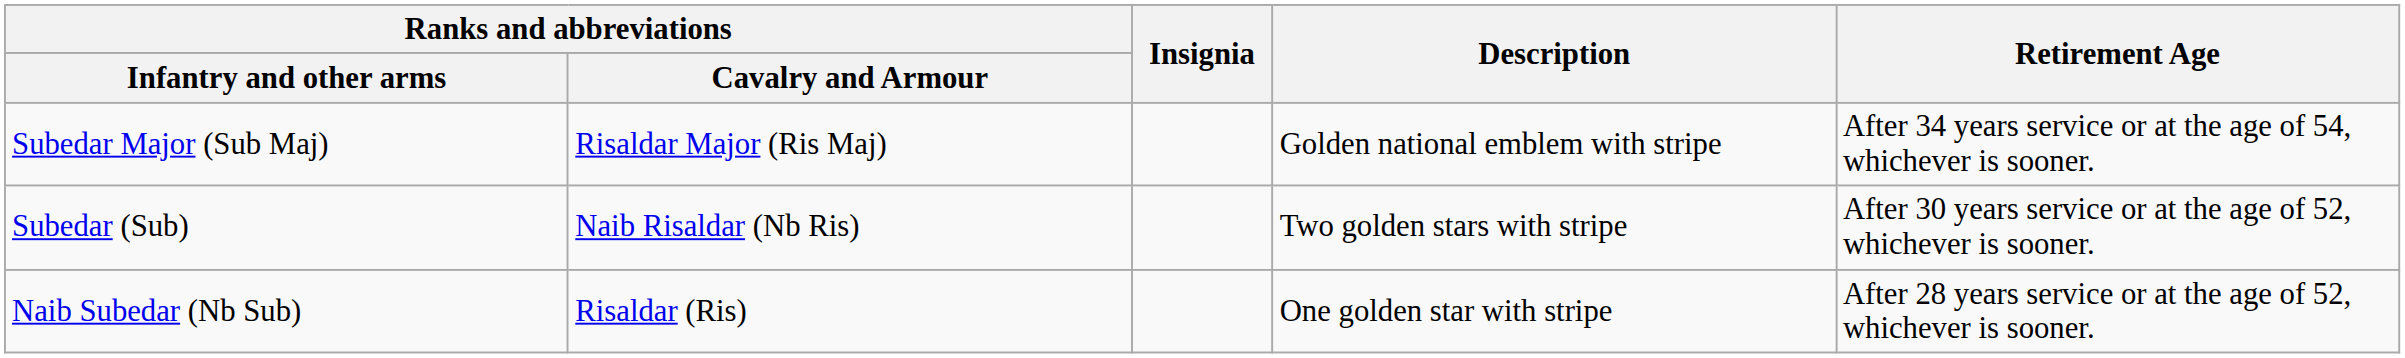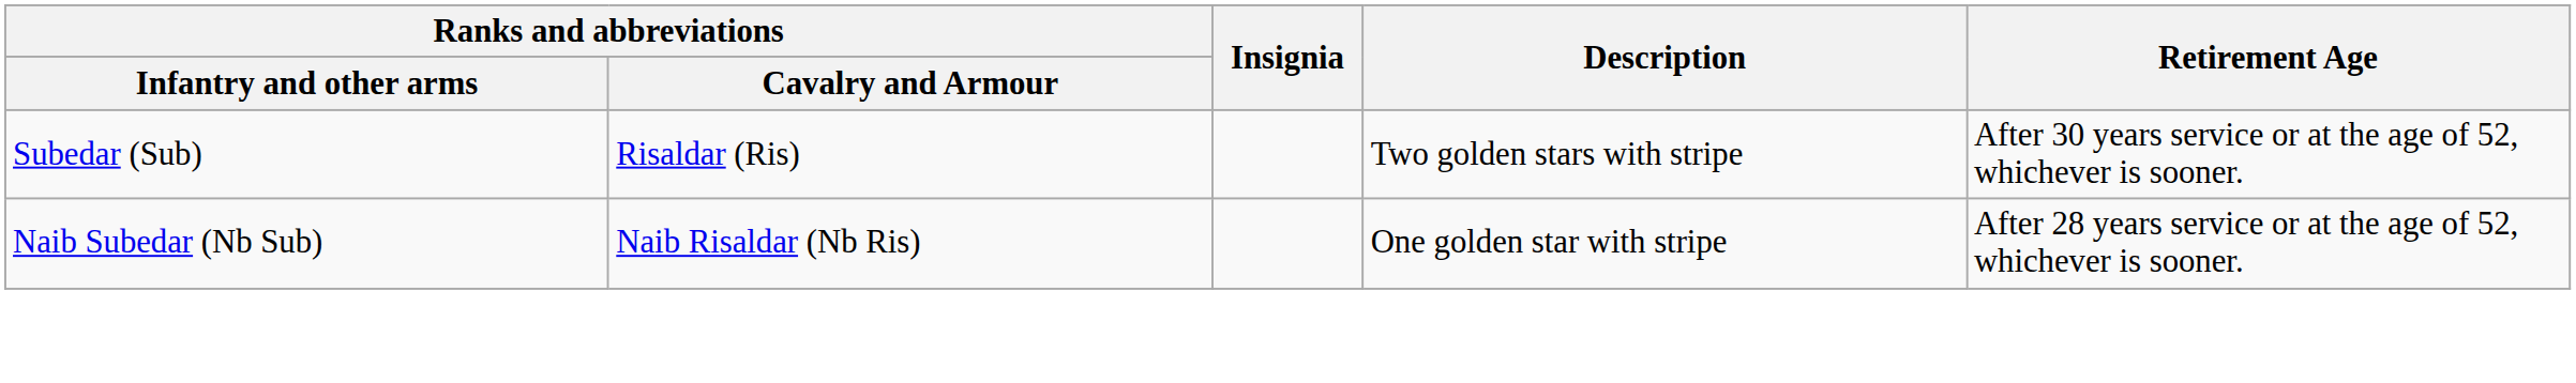- row: Subedar Major (Sub Maj) | Risaldar Major (Ris Maj) | Golden national emblem with stripe | After 34 years service or at the age of 54, whichever is sooner.
Subedar (Sub) | Ranks and abbreviations / Cavalry and Armour: Naib Risaldar (Nb Ris) -> Risaldar (Ris)
Naib Subedar (Nb Sub) | Ranks and abbreviations / Cavalry and Armour: Risaldar (Ris) -> Naib Risaldar (Nb Ris)
